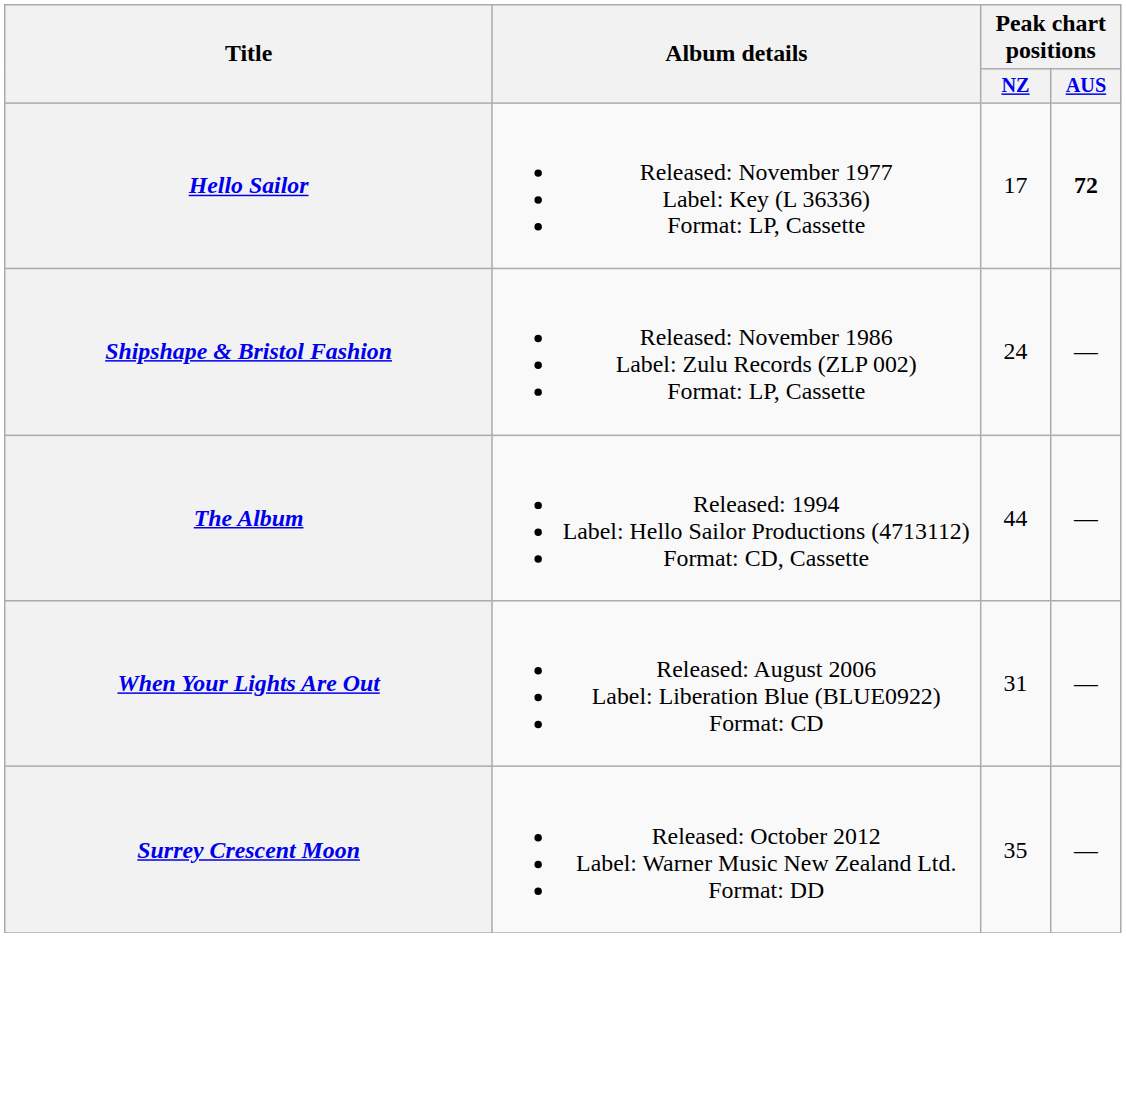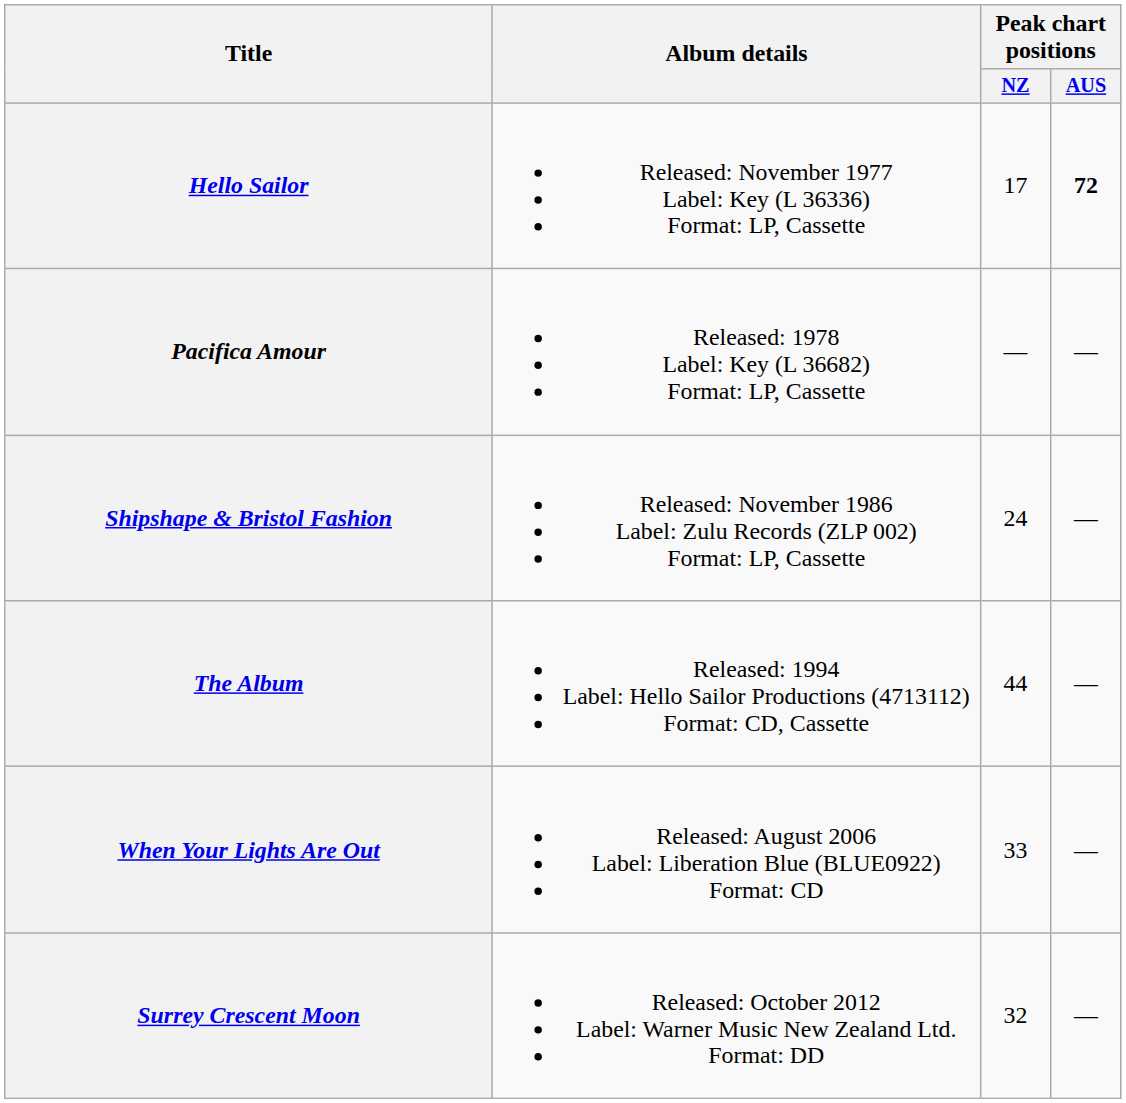+ row: Pacifica Amour | Released: 1978 Label: Key (L 36682) Format: LP, Cassette | — | —
When Your Lights Are Out | Peak chart positions / NZ: 31 -> 33
Surrey Crescent Moon | Peak chart positions / NZ: 35 -> 32
